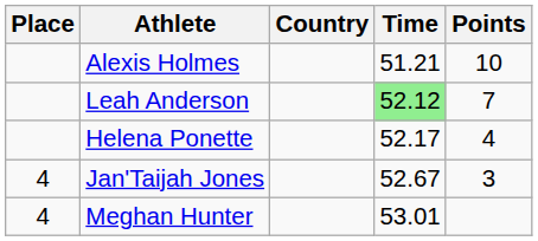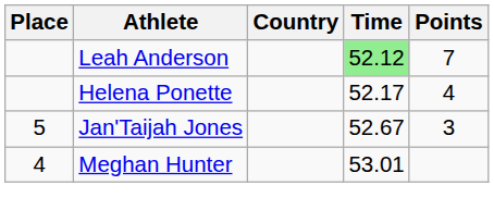- row: Alexis Holmes | 51.21 | 10
Jan'Taijah Jones | Place: 4 -> 5
